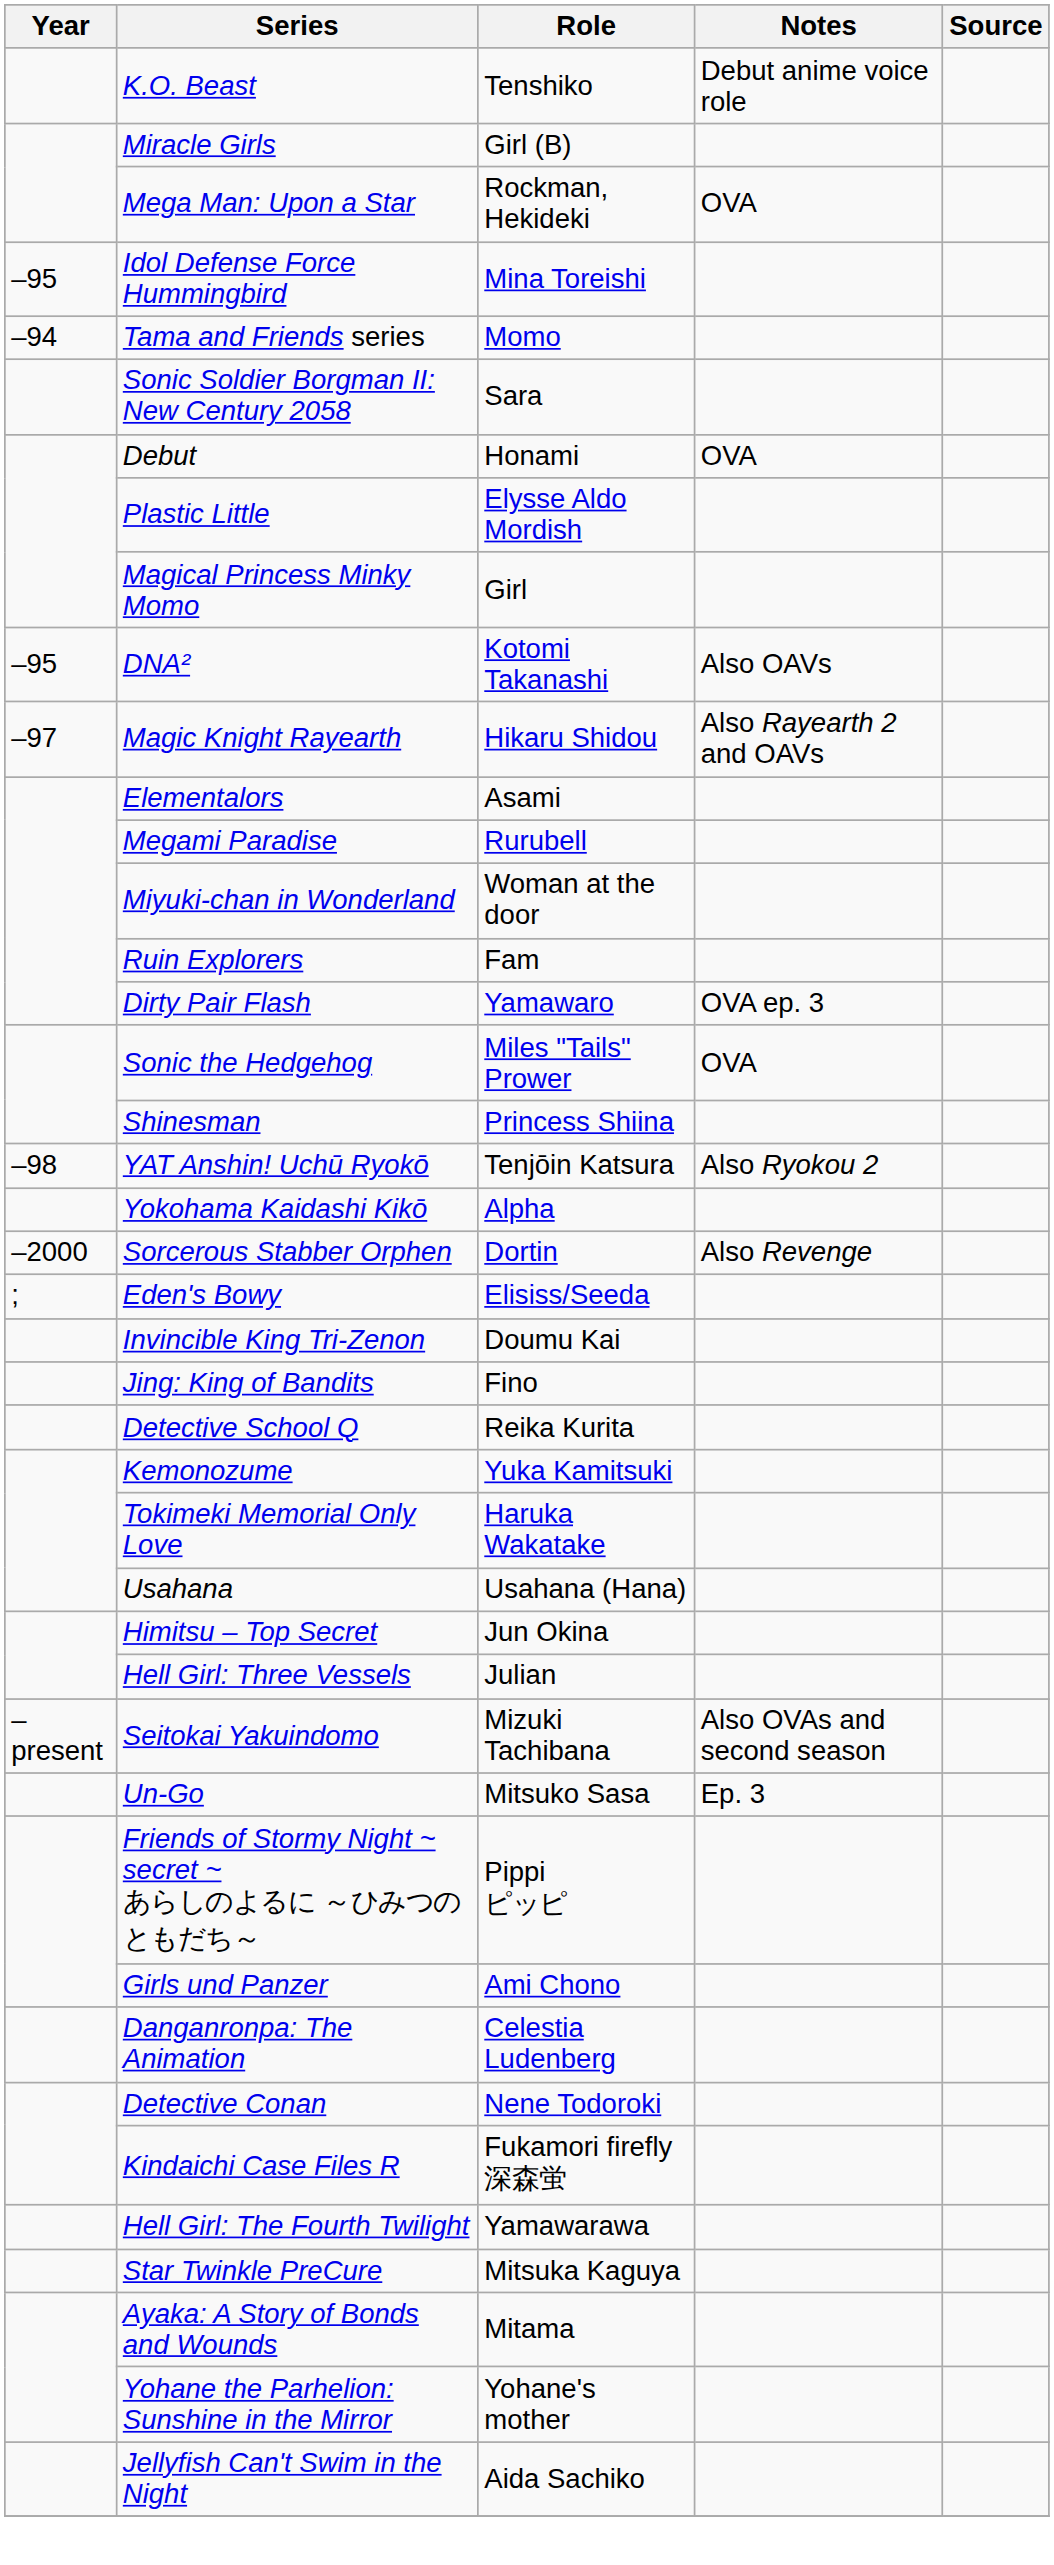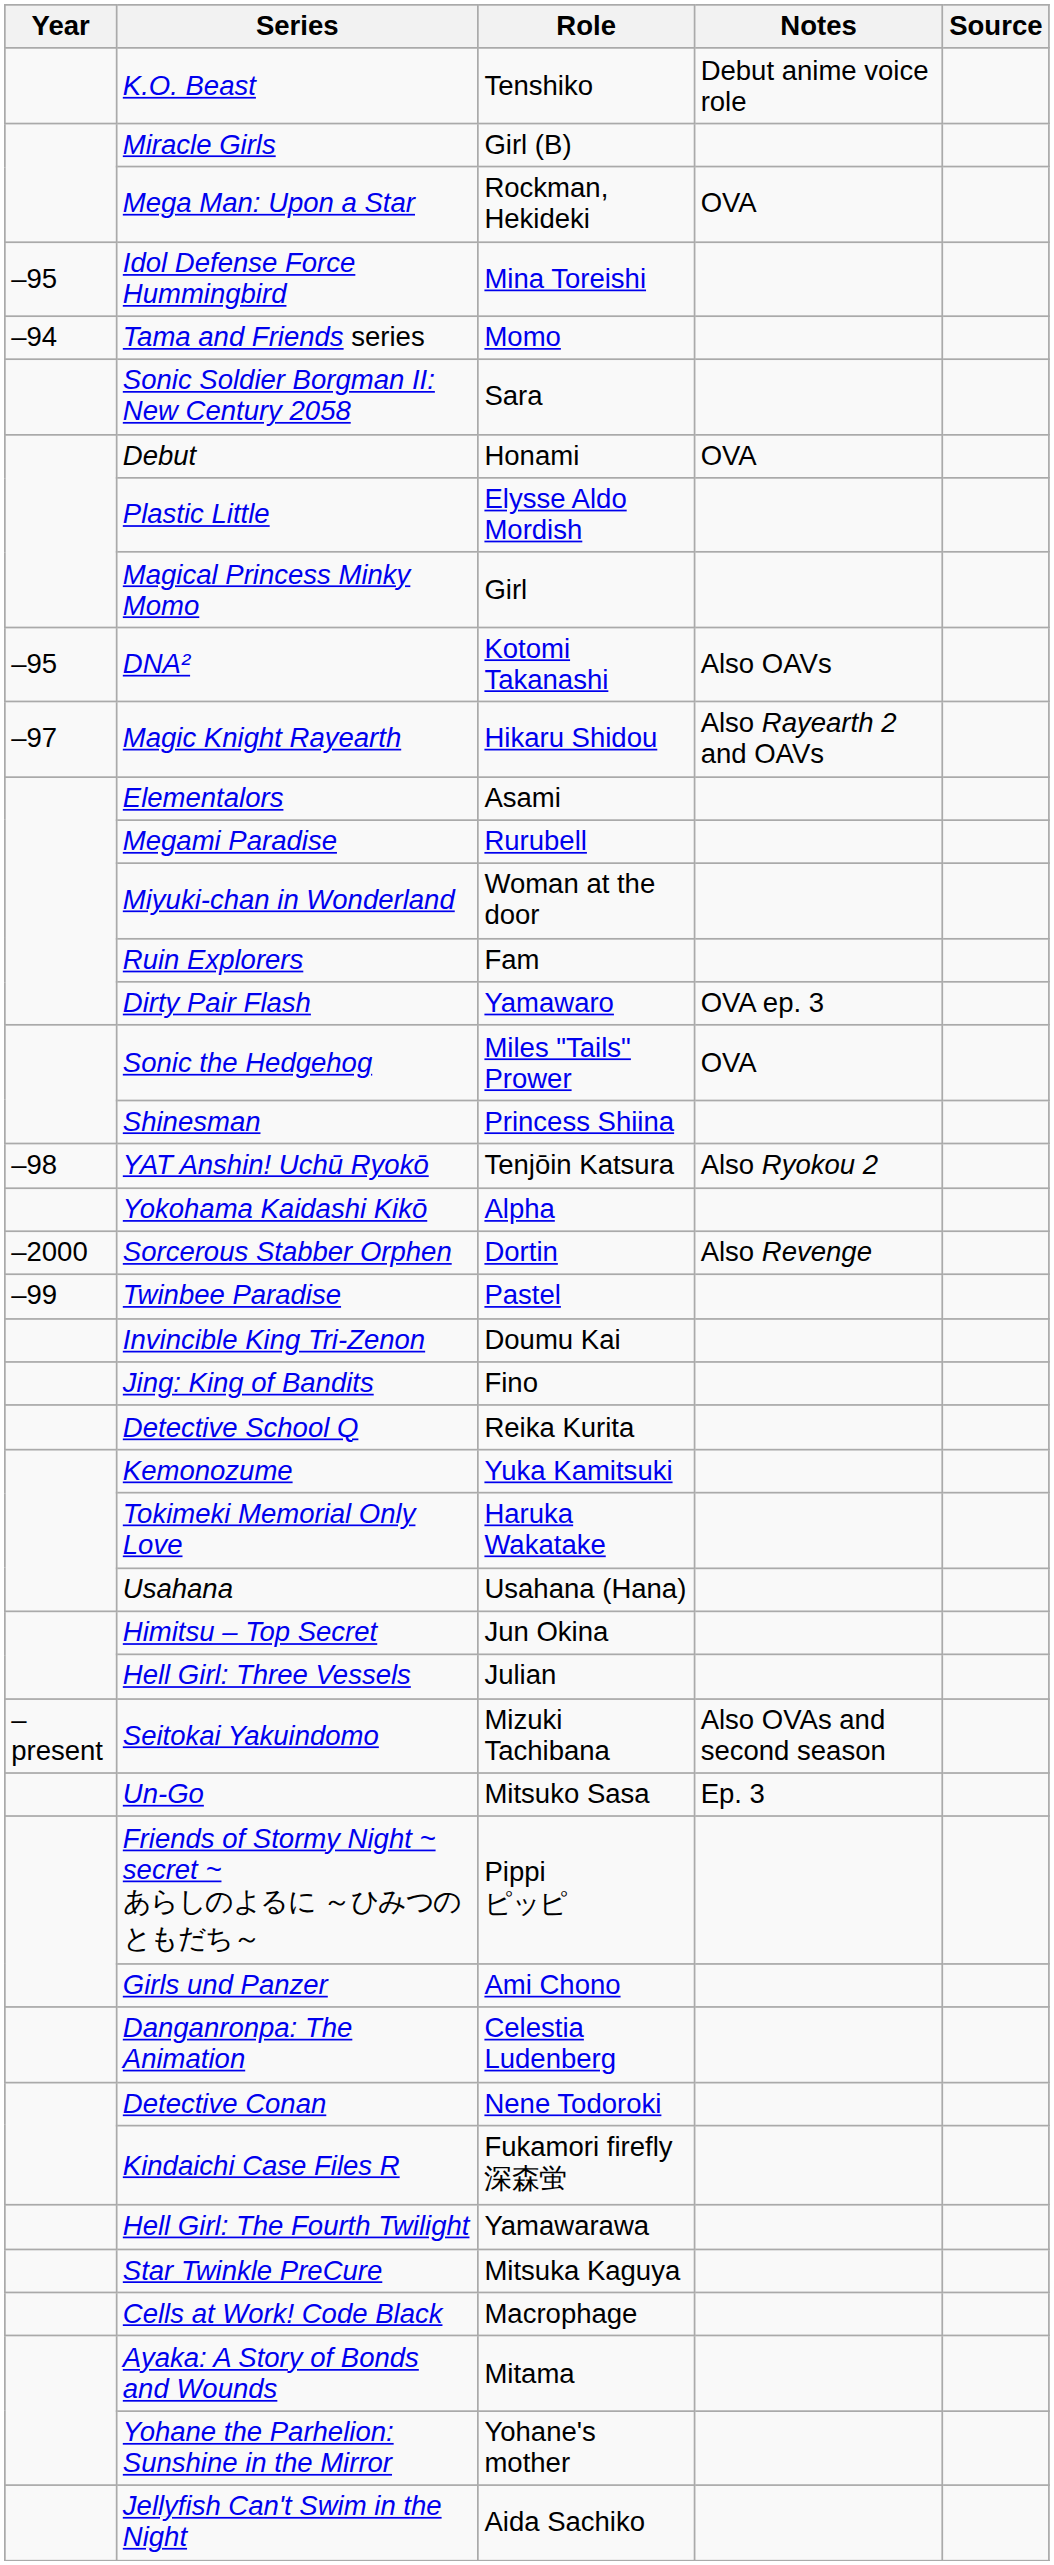+ row: –99 | Twinbee Paradise | Pastel
- row: ; | Eden's Bowy | Elisiss/Seeda
+ row: Cells at Work! Code Black | Macrophage
